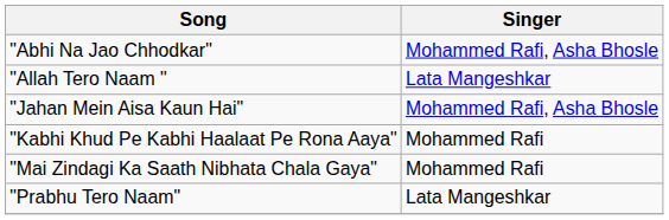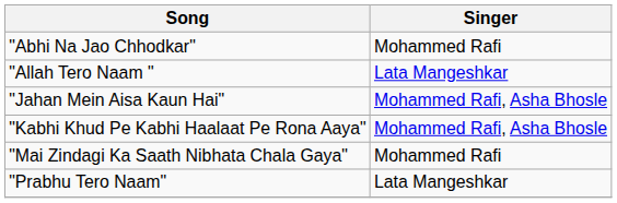"Abhi Na Jao Chhodkar" | Singer: Mohammed Rafi, Asha Bhosle -> Mohammed Rafi
"Kabhi Khud Pe Kabhi Haalaat Pe Rona Aaya" | Singer: Mohammed Rafi -> Mohammed Rafi, Asha Bhosle
